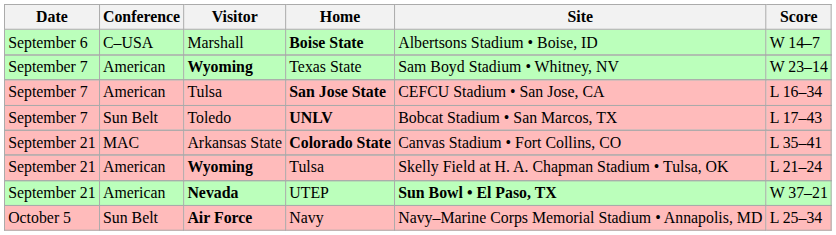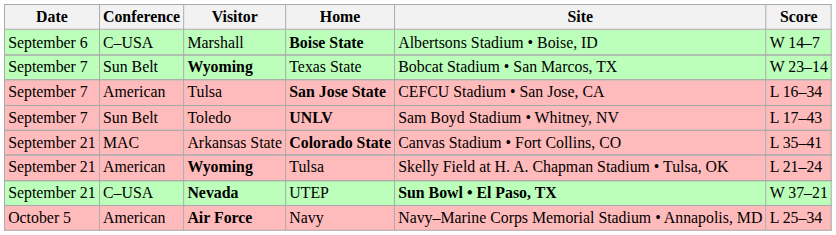Texas State | Conference: American -> Sun Belt
Texas State | Site: Sam Boyd Stadium • Whitney, NV -> Bobcat Stadium • San Marcos, TX
UNLV | Site: Bobcat Stadium • San Marcos, TX -> Sam Boyd Stadium • Whitney, NV
UTEP | Conference: American -> C–USA
Navy | Conference: Sun Belt -> American
